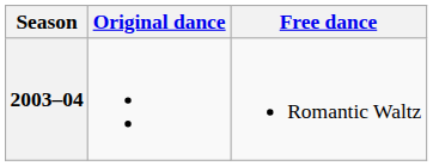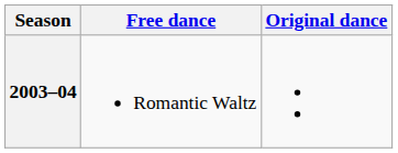columns swapped: Original dance <-> Free dance
